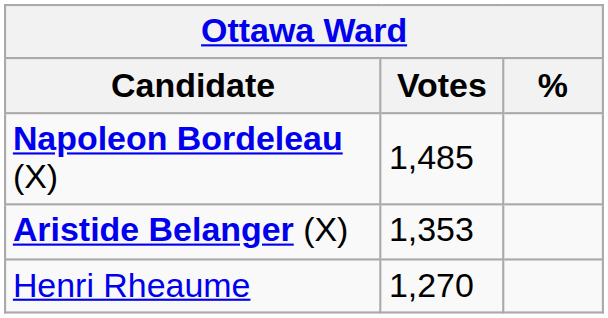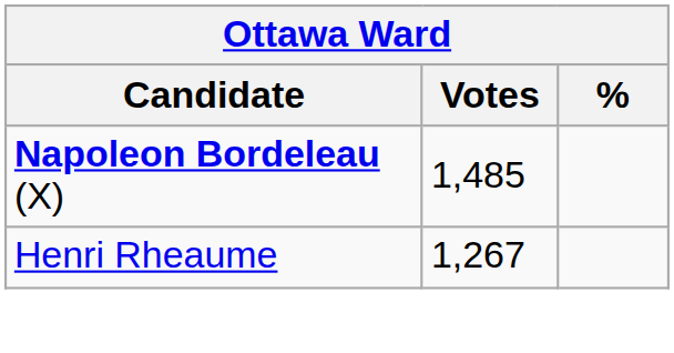- row: Aristide Belanger (X) | 1,353
Henri Rheaume | Votes: 1,270 -> 1,267
